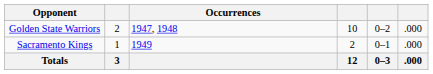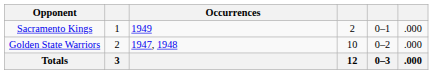rows swapped: Golden State Warriors <-> Sacramento Kings
